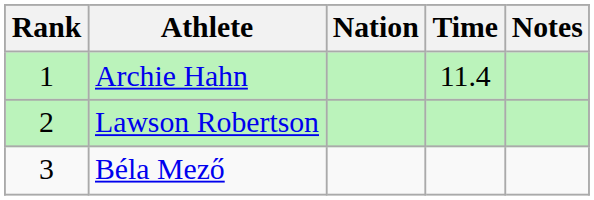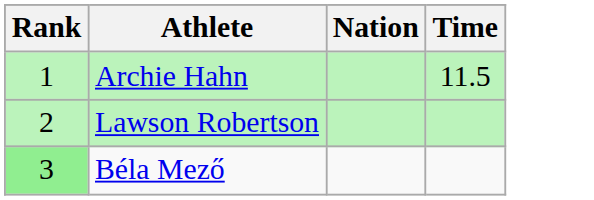- column: Notes
Archie Hahn | Time: 11.4 -> 11.5
Béla Mező | Rank: no background -> lightgreen background
